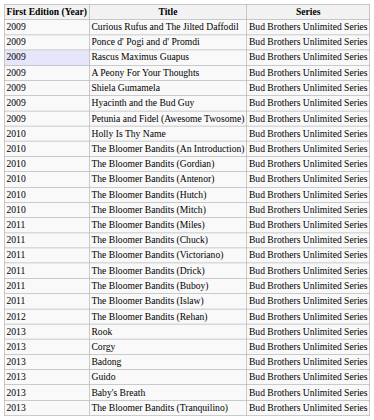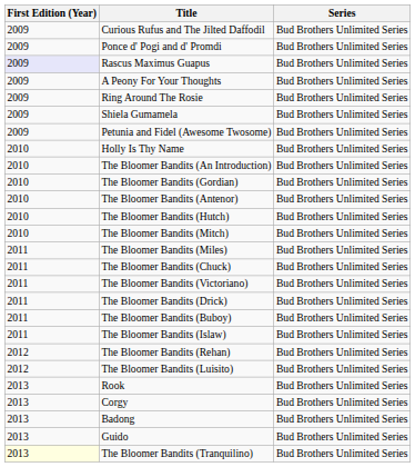+ row: 2009 | Ring Around The Rosie | Bud Brothers Unlimited Series
- row: 2009 | Hyacinth and the Bud Guy | Bud Brothers Unlimited Series
+ row: 2012 | The Bloomer Bandits (Luisito) | Bud Brothers Unlimited Series
- row: 2013 | Baby's Breath | Bud Brothers Unlimited Series
The Bloomer Bandits (Tranquilino) | First Edition (Year): no background -> lightyellow background
